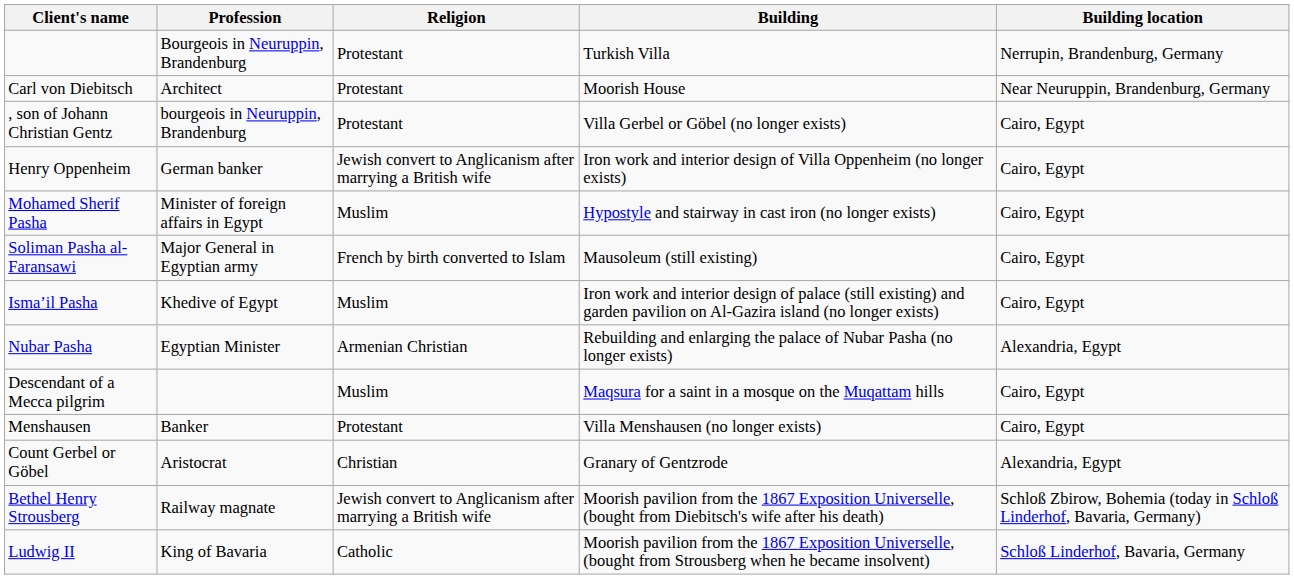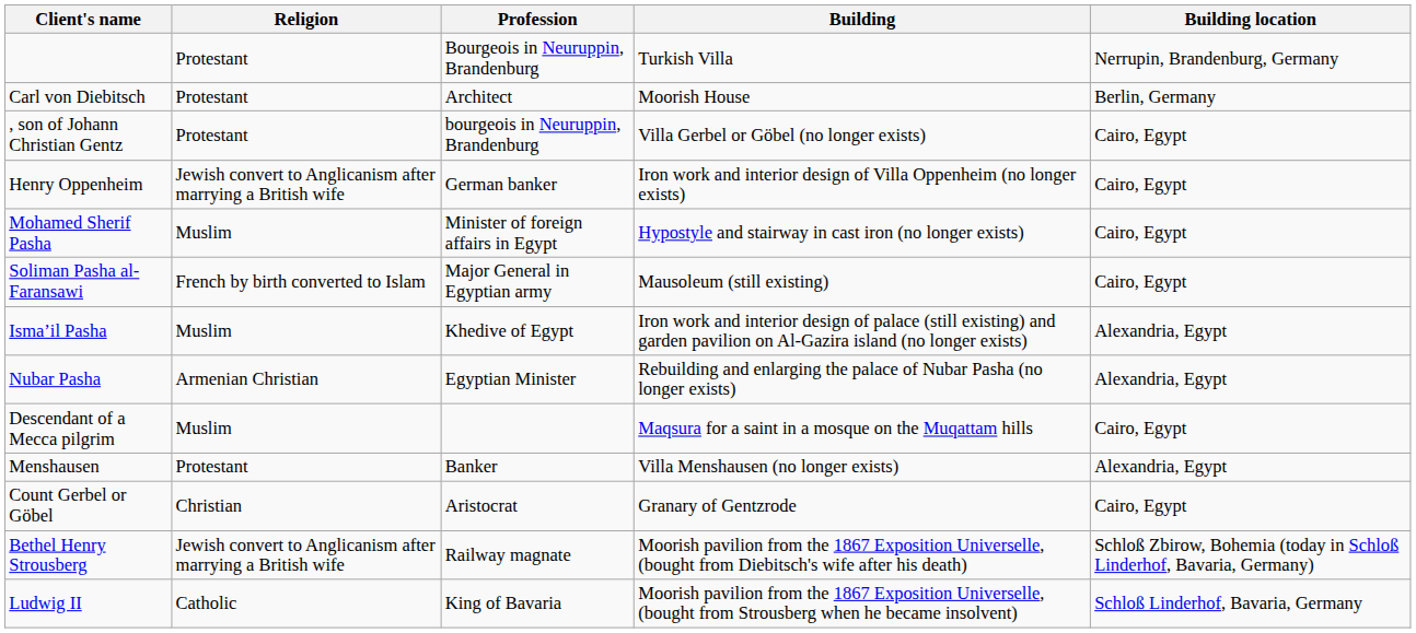columns swapped: Profession <-> Religion
Carl von Diebitsch | Building location: Near Neuruppin, Brandenburg, Germany -> Berlin, Germany
Ismaʼil Pasha | Building location: Cairo, Egypt -> Alexandria, Egypt
Menshausen | Building location: Cairo, Egypt -> Alexandria, Egypt
Count Gerbel or Göbel | Building location: Alexandria, Egypt -> Cairo, Egypt
